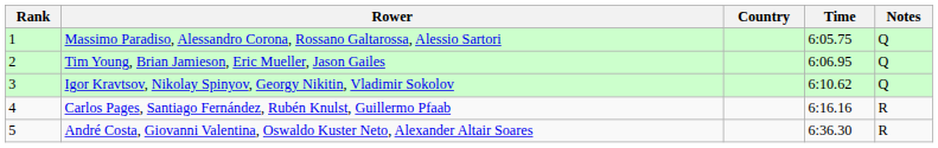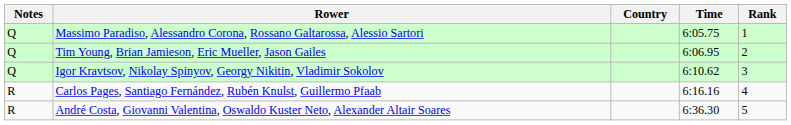columns swapped: Rank <-> Notes
